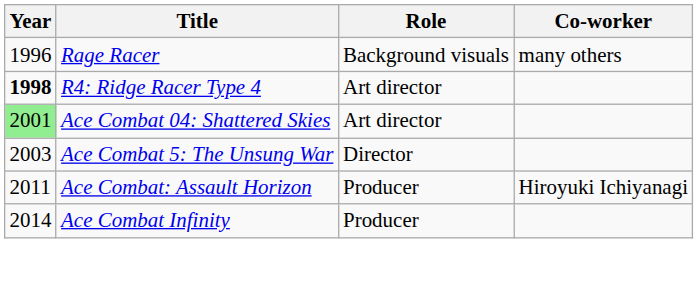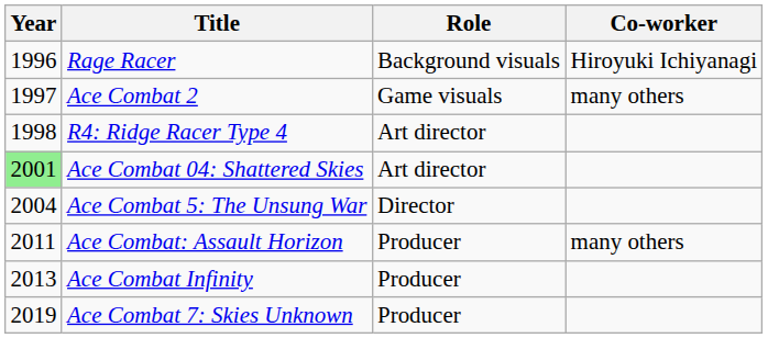Rage Racer | Co-worker: many others -> Hiroyuki Ichiyanagi
+ row: 1997 | Ace Combat 2 | Game visuals | many others
R4: Ridge Racer Type 4 | Year: bold -> normal
Ace Combat 5: The Unsung War | Year: 2003 -> 2004
Ace Combat: Assault Horizon | Co-worker: Hiroyuki Ichiyanagi -> many others
Ace Combat Infinity | Year: 2014 -> 2013
+ row: 2019 | Ace Combat 7: Skies Unknown | Producer
